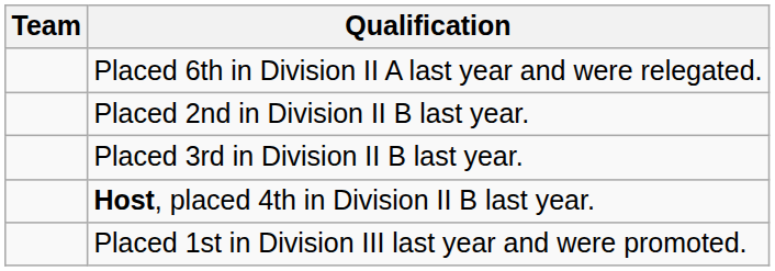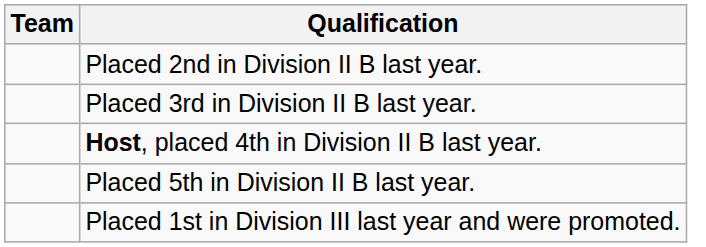- row: Placed 6th in Division II A last year and were relegated.
+ row: Placed 5th in Division II B last year.
